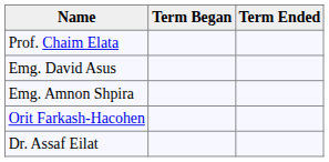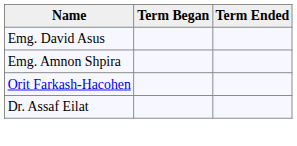- row: Prof. Chaim Elata
